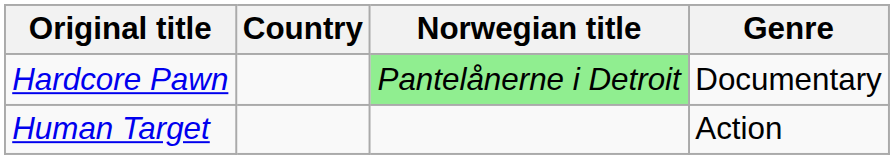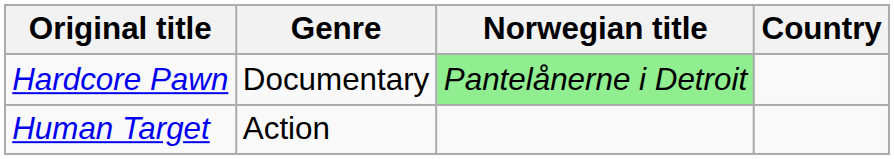columns swapped: Country <-> Genre
